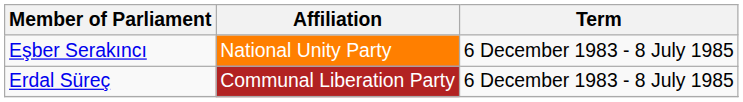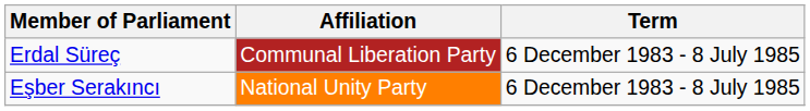rows swapped: Eşber Serakıncı <-> Erdal Süreç
